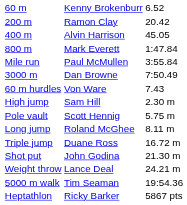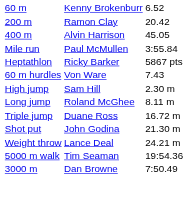- row: 800 m | Mark Everett | 1:47.84
rows swapped: 3000 m <-> Heptathlon
- row: Pole vault | Scott Hennig | 5.75 m
